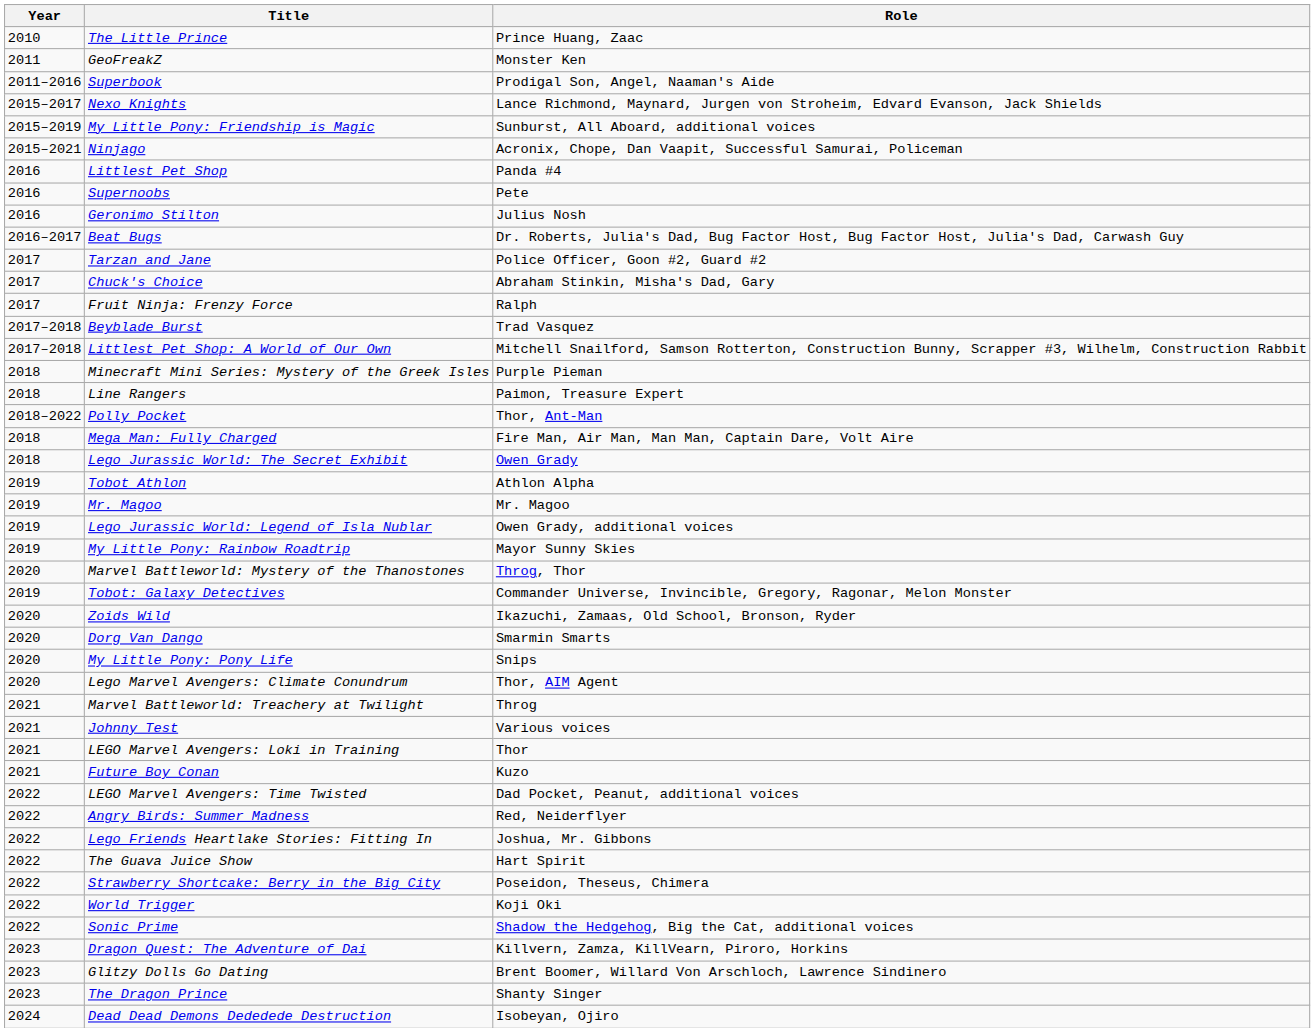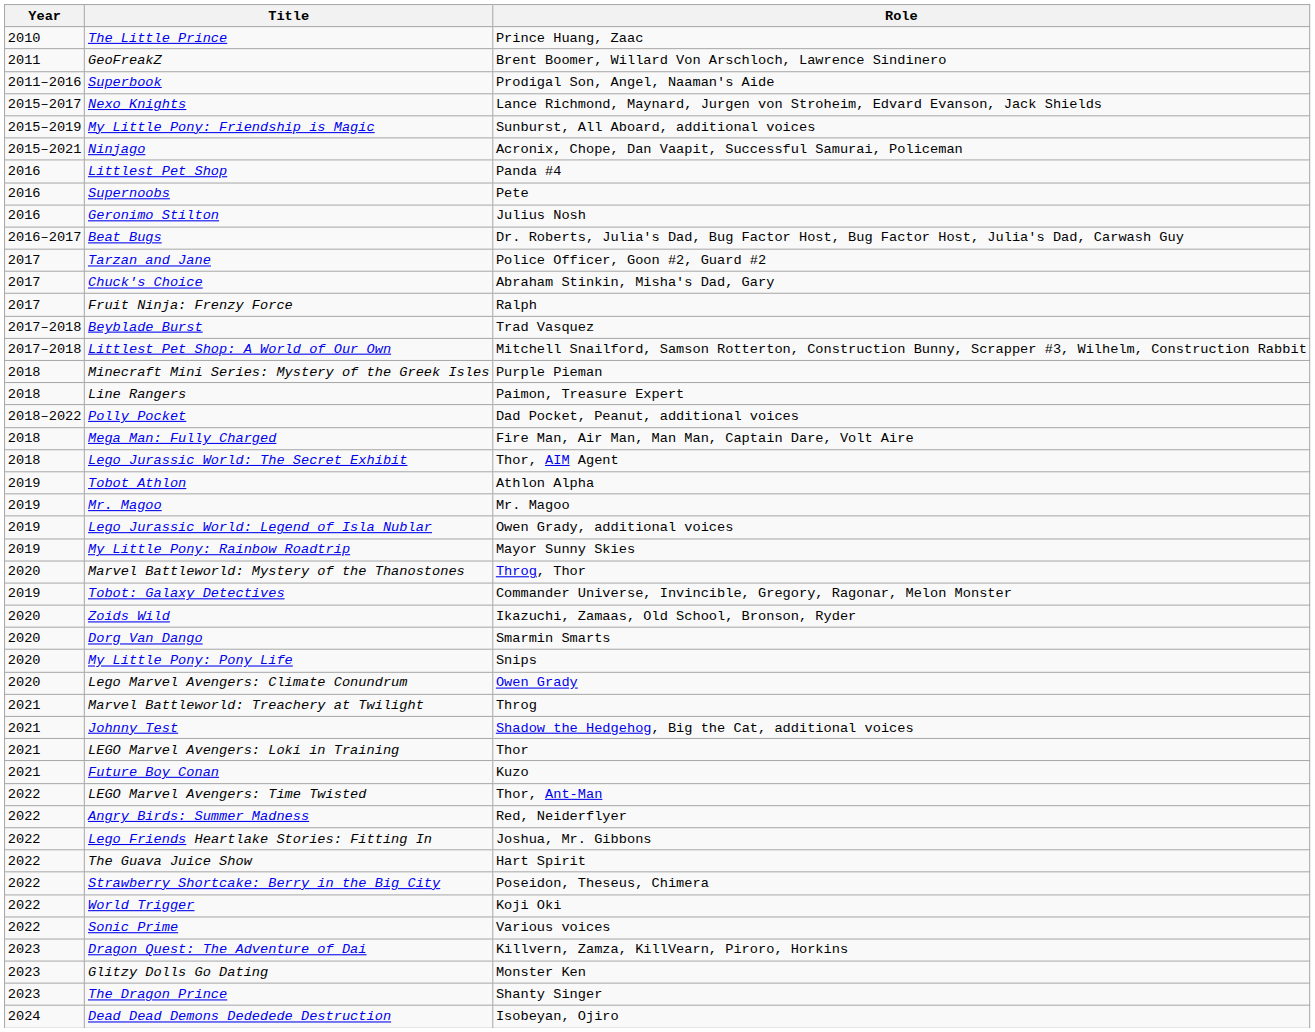GeoFreakZ | Role: Monster Ken -> Brent Boomer, Willard Von Arschloch, Lawrence Sindinero
Polly Pocket | Role: Thor, Ant-Man -> Dad Pocket, Peanut, additional voices
Lego Jurassic World: The Secret Exhibit | Role: Owen Grady -> Thor, AIM Agent
Lego Marvel Avengers: Climate Conundrum | Role: Thor, AIM Agent -> Owen Grady
Johnny Test | Role: Various voices -> Shadow the Hedgehog, Big the Cat, additional voices
LEGO Marvel Avengers: Time Twisted | Role: Dad Pocket, Peanut, additional voices -> Thor, Ant-Man
Sonic Prime | Role: Shadow the Hedgehog, Big the Cat, additional voices -> Various voices
Glitzy Dolls Go Dating | Role: Brent Boomer, Willard Von Arschloch, Lawrence Sindinero -> Monster Ken
